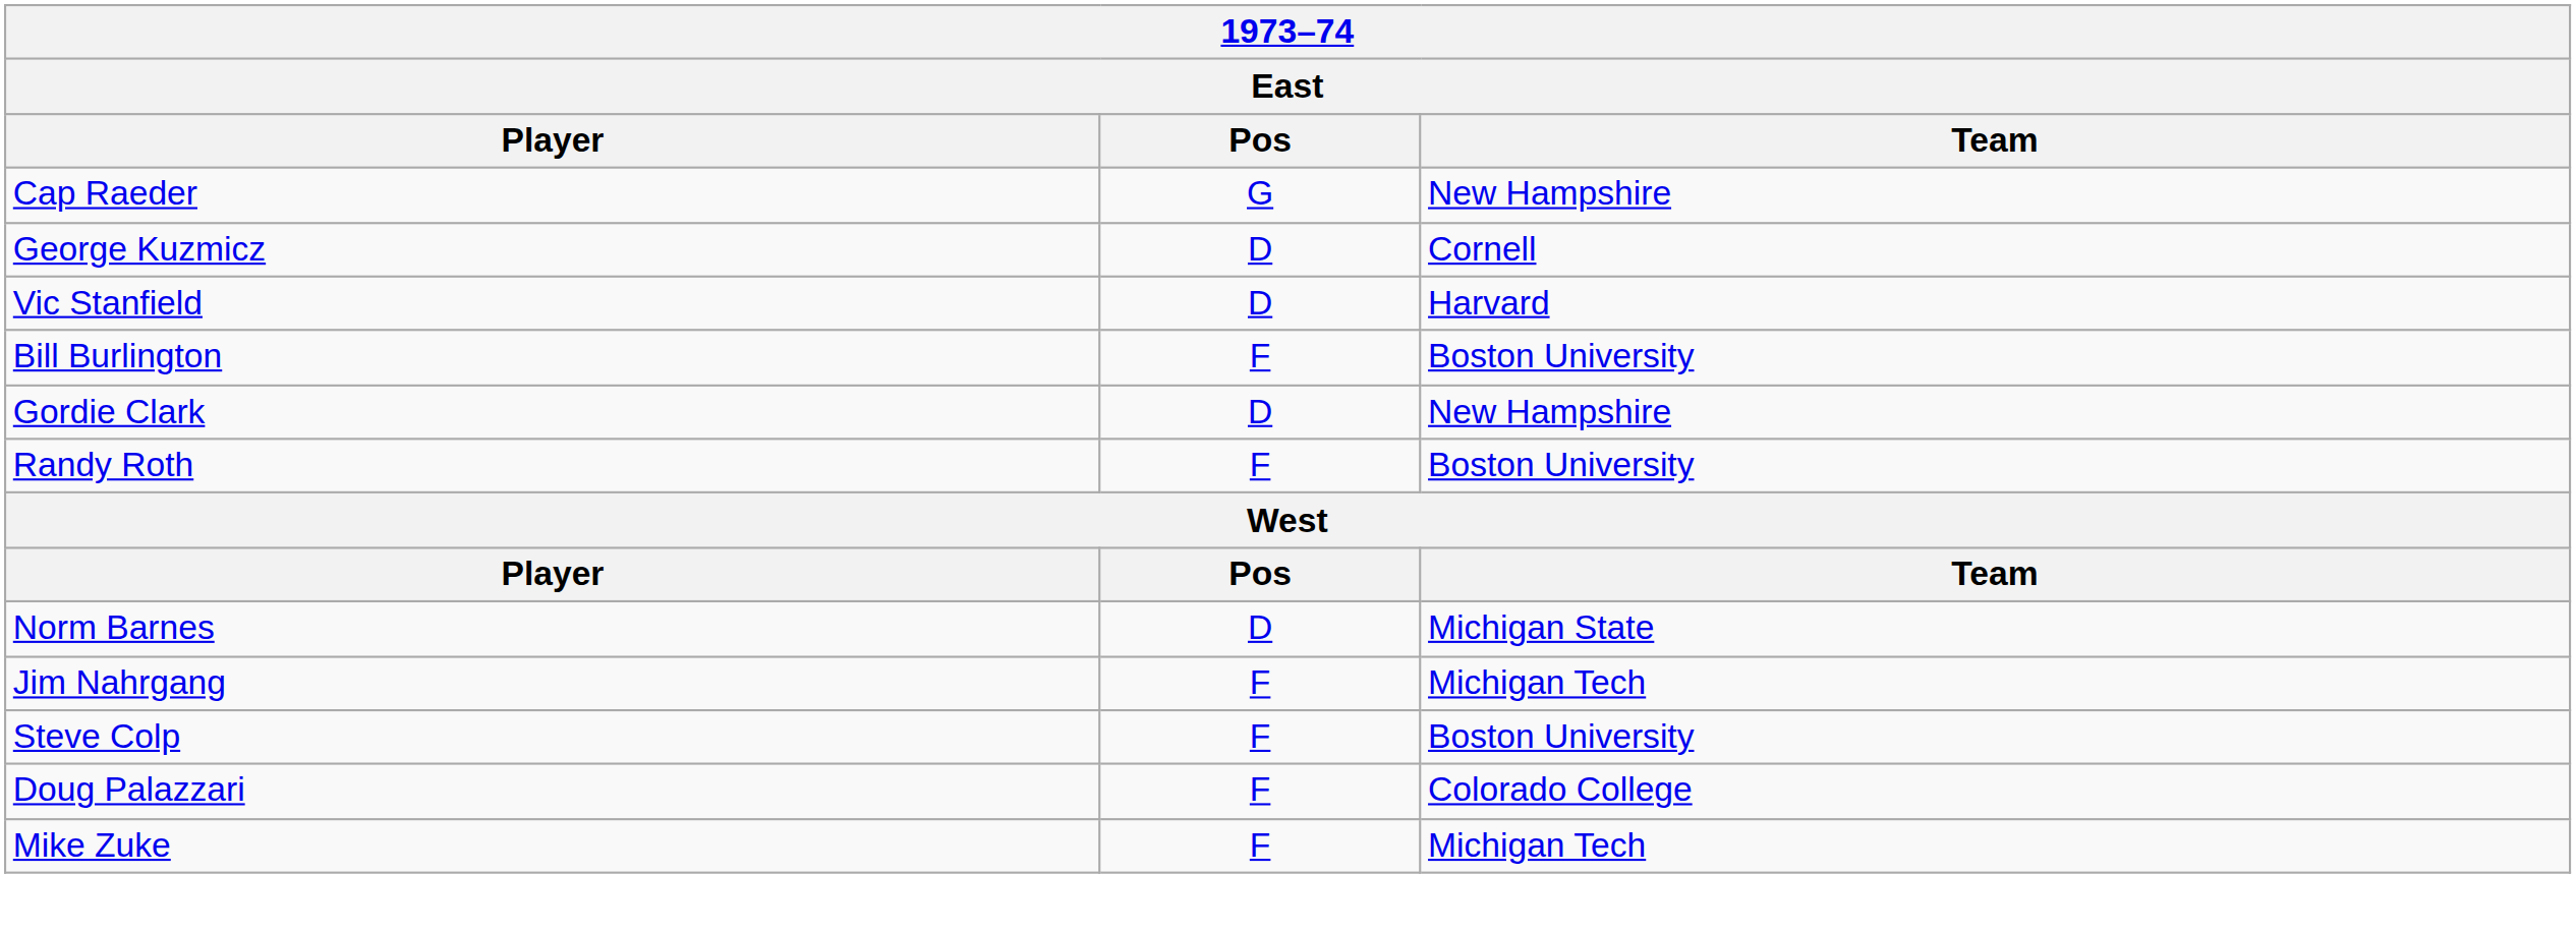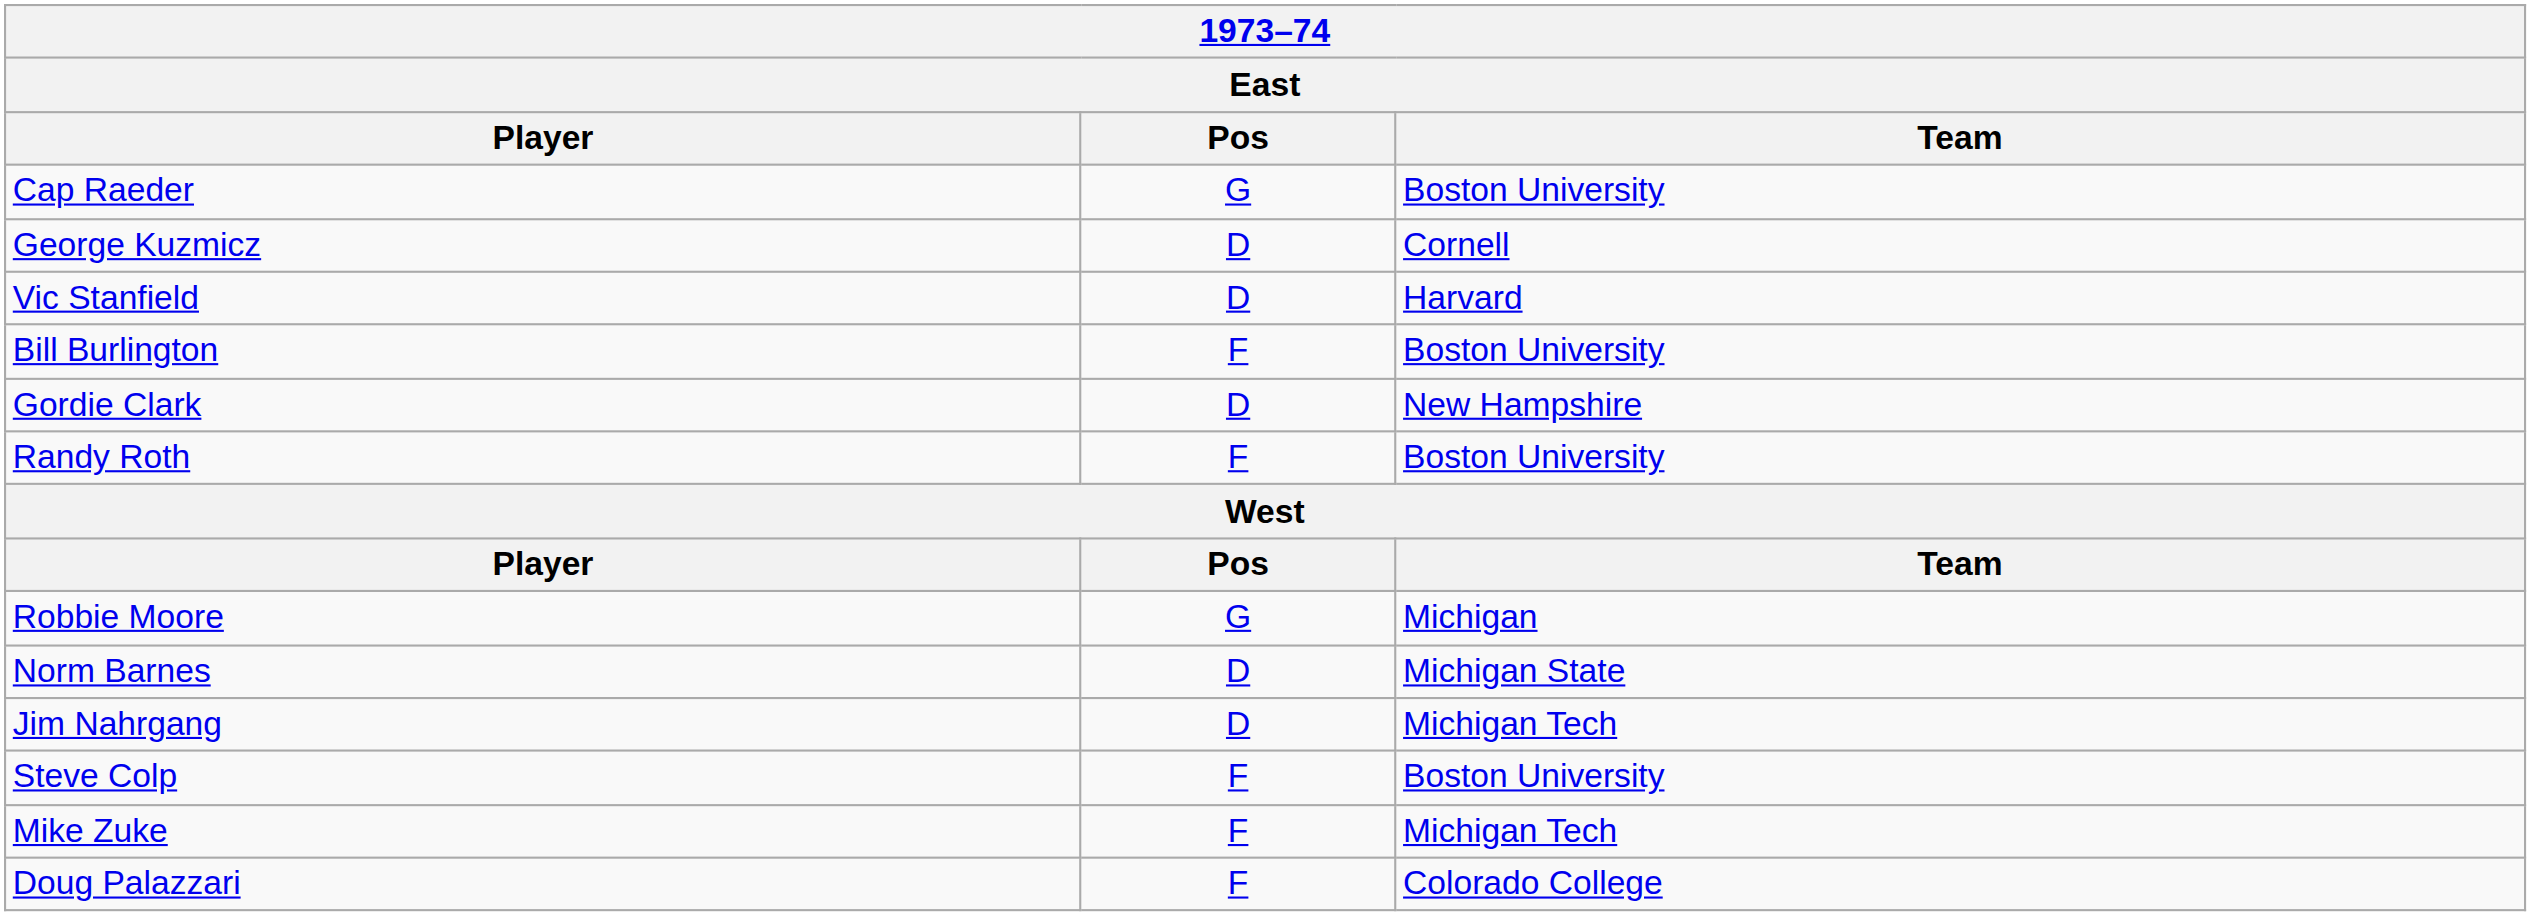Cap Raeder | Team: New Hampshire -> Boston University
+ row: Robbie Moore | G | Michigan
Jim Nahrgang | Pos: F -> D
rows swapped: Doug Palazzari <-> Mike Zuke
